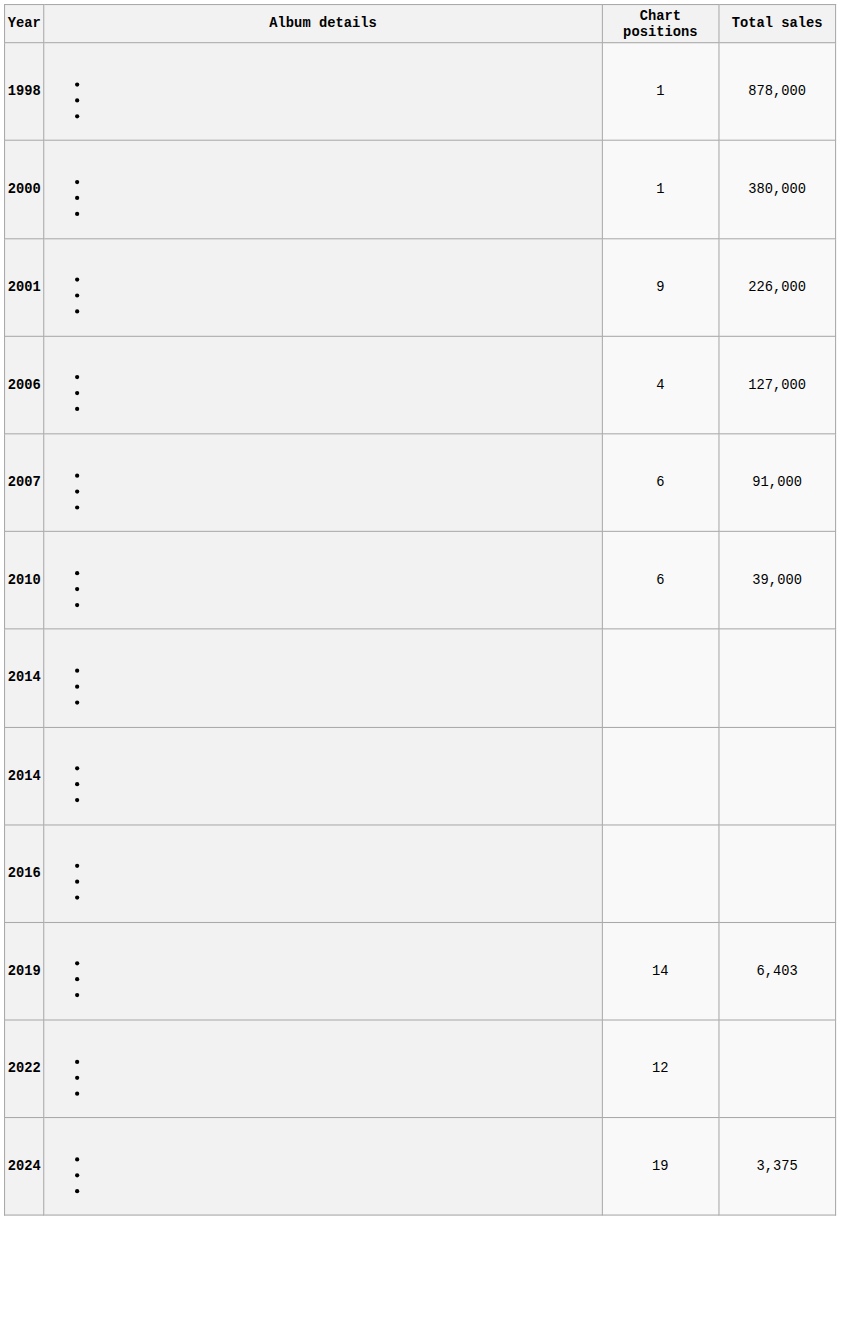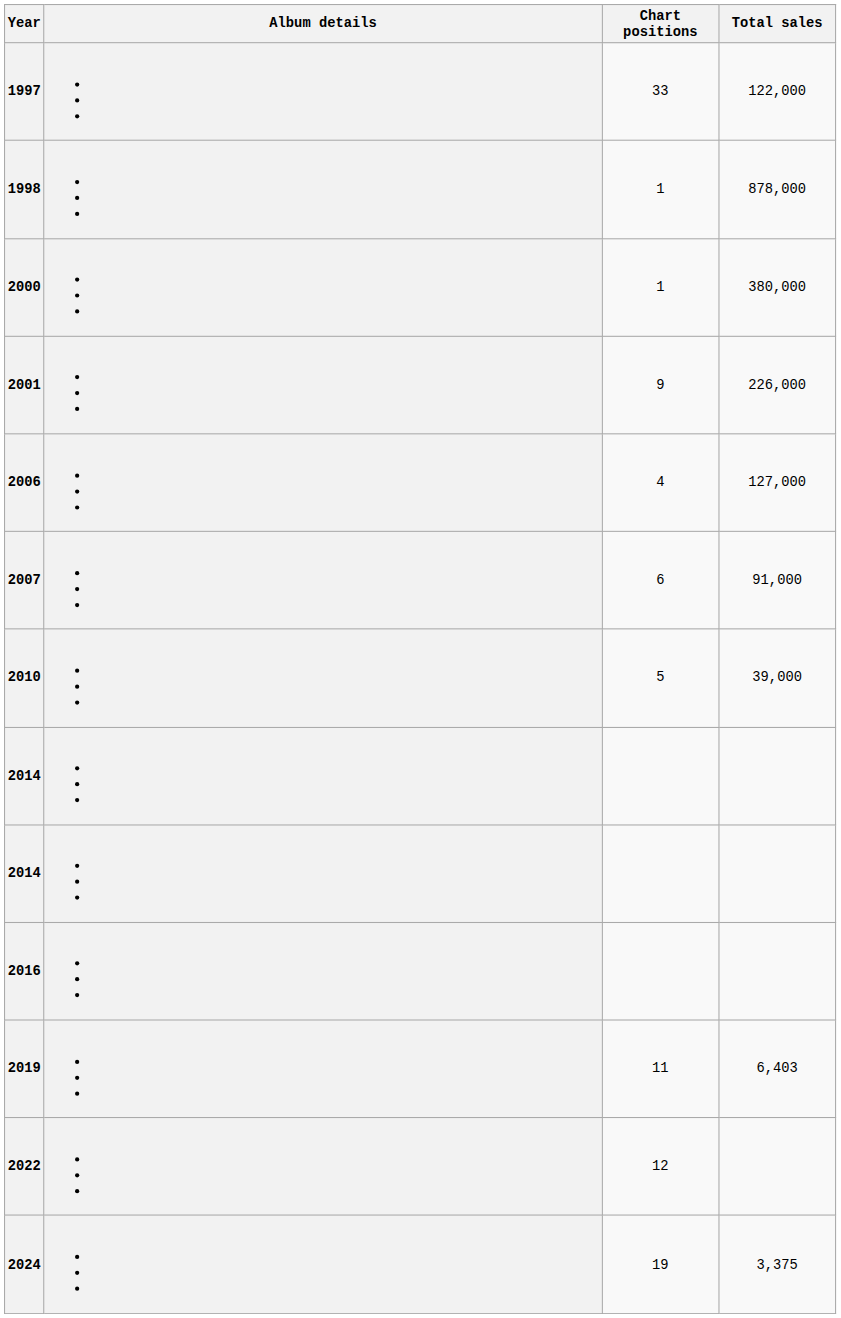+ row: 1997 | 33 | 122,000
2010 | Chart positions: 6 -> 5
2019 | Chart positions: 14 -> 11
